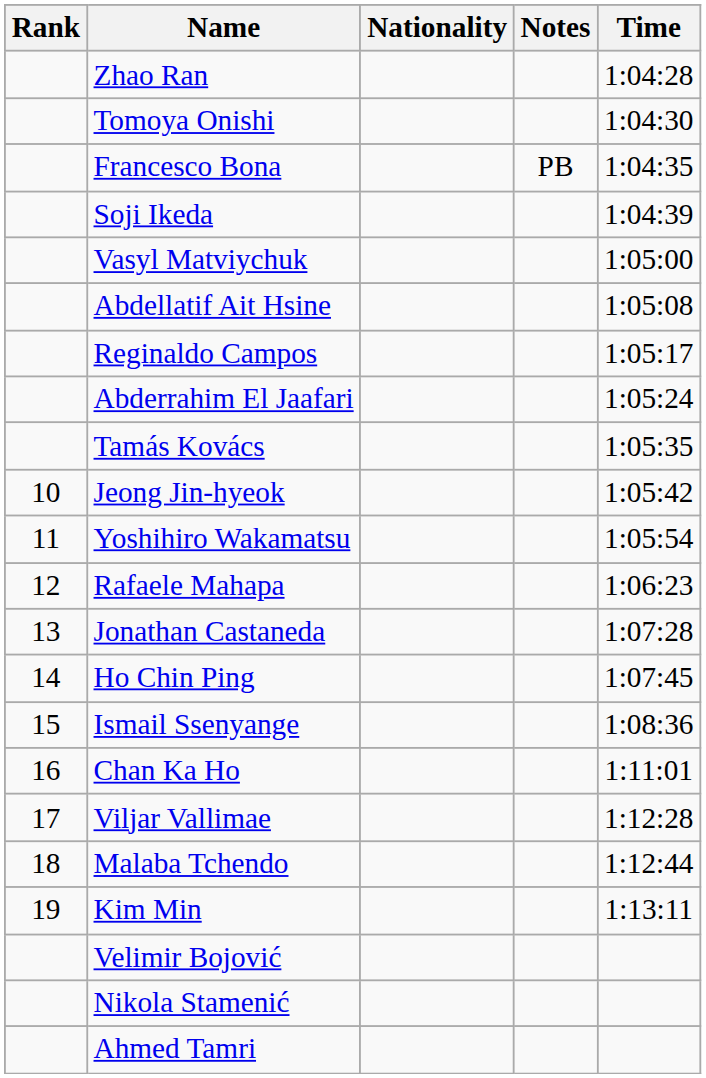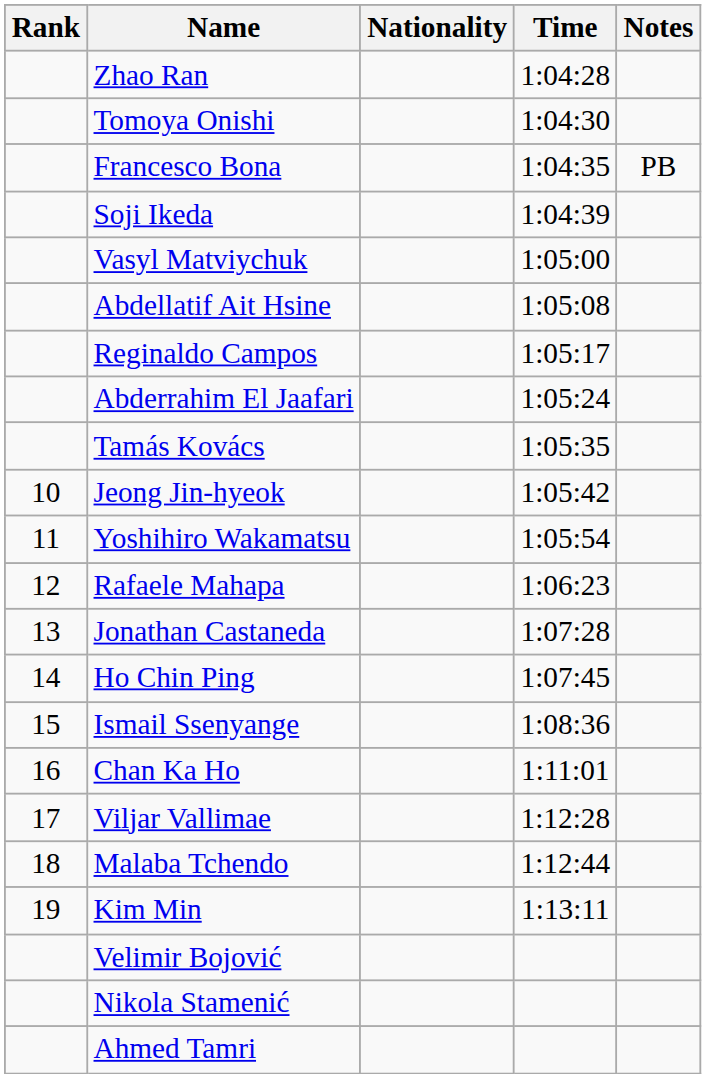columns swapped: Time <-> Notes
